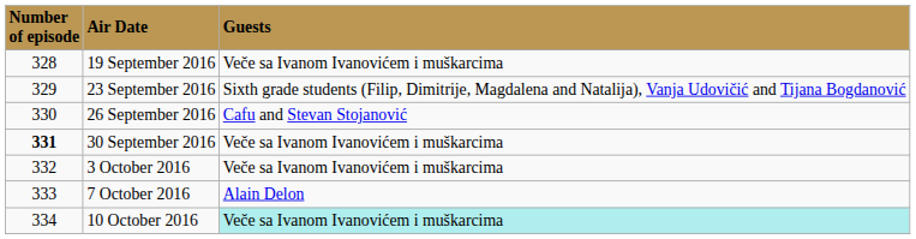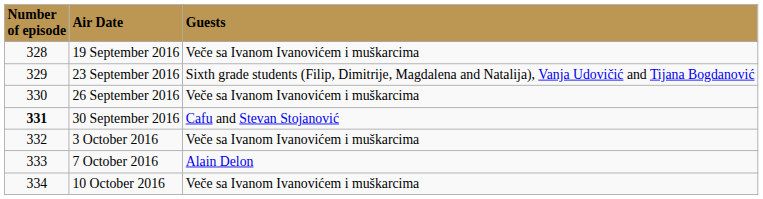26 September 2016 | Guests: Cafu and Stevan Stojanović -> Veče sa Ivanom Ivanovićem i muškarcima
30 September 2016 | Guests: Veče sa Ivanom Ivanovićem i muškarcima -> Cafu and Stevan Stojanović
10 October 2016 | Guests: paleturquoise background -> no background
